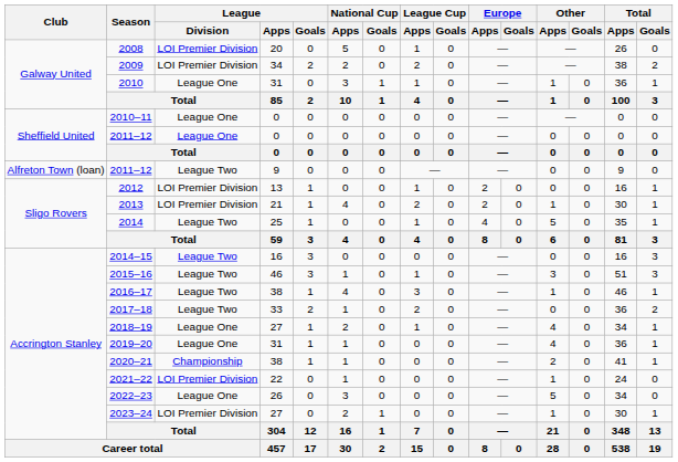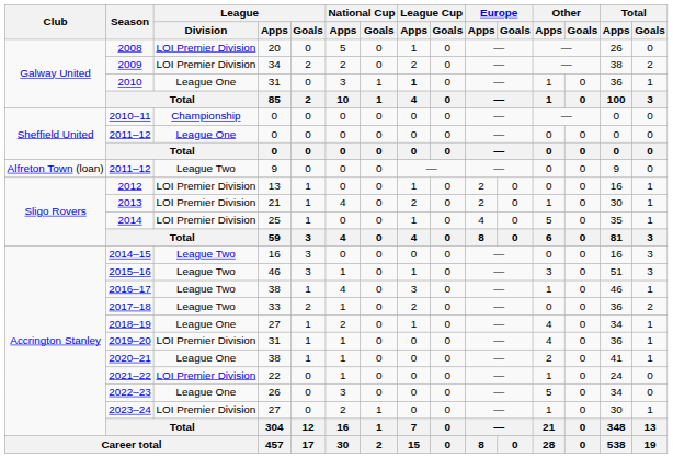2010 | League Cup / Apps: normal -> bold
2010–11 | League / Division: League One -> Championship
2014 | League / Division: League Two -> LOI Premier Division
2019–20 | League / Division: League One -> LOI Premier Division
2020–21 | League / Division: Championship -> League One
